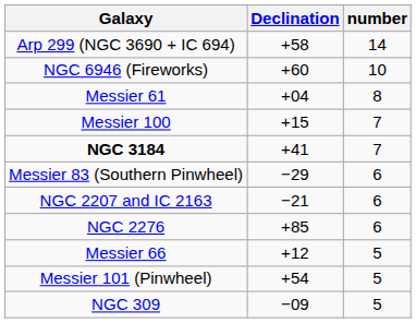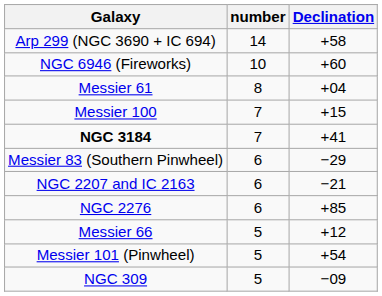columns swapped: number <-> Declination
